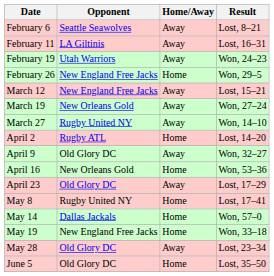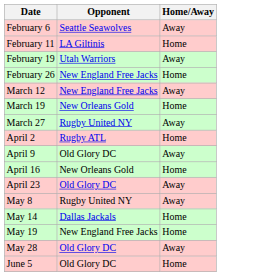- column: Result | Lost, 8–21 | Lost, 16–31 | Won, 24–23 | Won, 29–5 | Lost, 15–21 | Won, 27–24 | Won, 14–10 | Lost, 14–20 | Won, 32–27 | Won, 53–36 | Lost, 17–29 | Lost, 17–41 | Won, 57–0 | Won, 33–18 | Lost, 23–34 | Lost, 35–50
February 11 | Home/Away: Away -> Home
March 19 | Home/Away: Away -> Home
May 8 | Home/Away: Home -> Away
